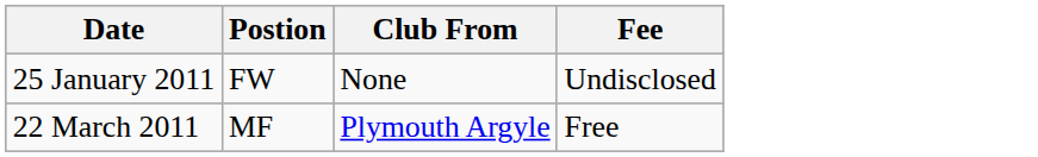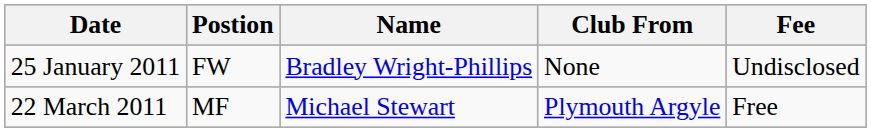+ column: Name | Bradley Wright-Phillips | Michael Stewart
